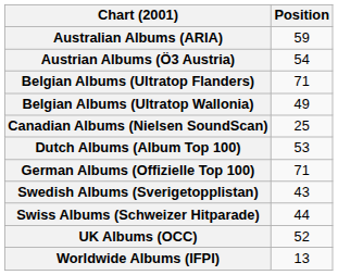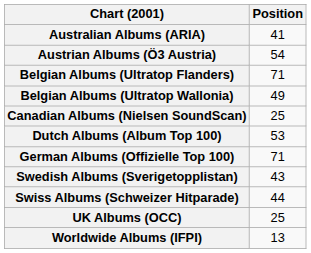Australian Albums (ARIA) | Position: 59 -> 41
UK Albums (OCC) | Position: 52 -> 25
